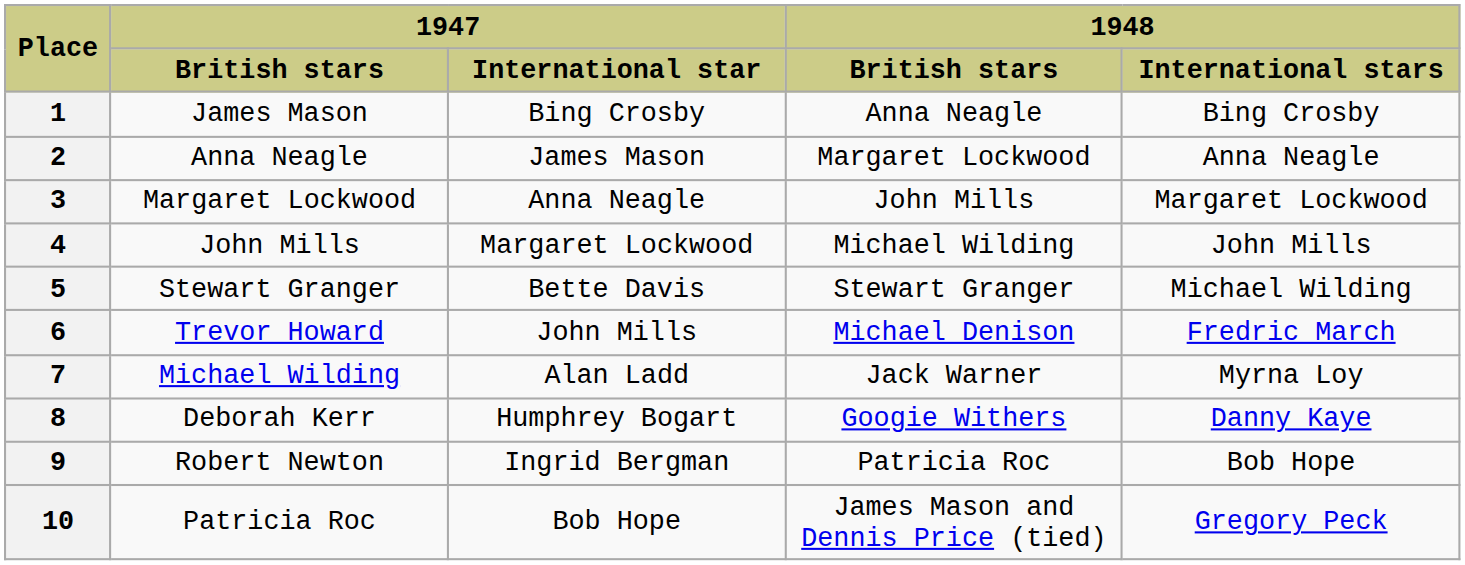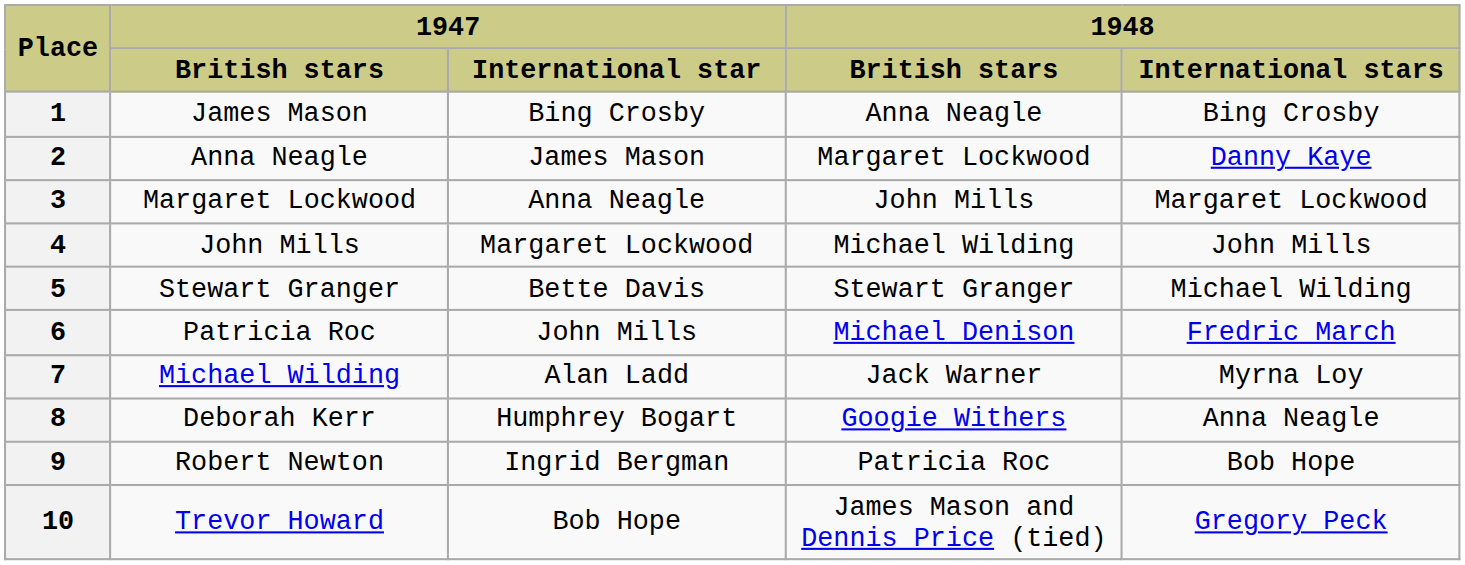2 | 1948 / International stars: Anna Neagle -> Danny Kaye
6 | 1947 / British stars: Trevor Howard -> Patricia Roc
8 | 1948 / International stars: Danny Kaye -> Anna Neagle
10 | 1947 / British stars: Patricia Roc -> Trevor Howard
